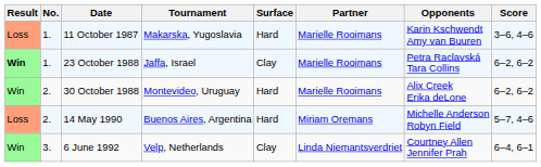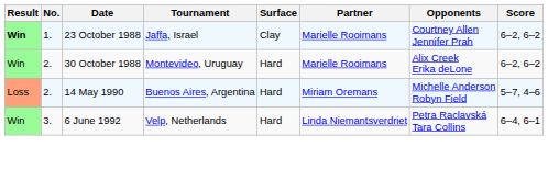- row: Loss | 1. | 11 October 1987 | Makarska, Yugoslavia | Hard | Marielle Rooimans | Karin Kschwendt Amy van Buuren | 3–6, 4–6
23 October 1988 | Opponents: Petra Raclavská Tara Collins -> Courtney Allen Jennifer Prah
6 June 1992 | Surface: Clay -> Hard
6 June 1992 | Opponents: Courtney Allen Jennifer Prah -> Petra Raclavská Tara Collins
